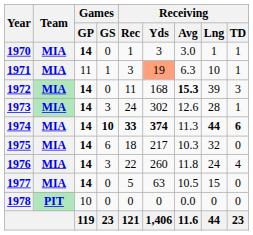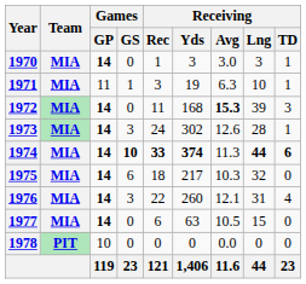1970 | Receiving / Lng: 1 -> 3
1971 | Receiving / Yds: lightsalmon background -> no background
1976 | Receiving / Avg: 11.8 -> 12.1
1976 | Receiving / Lng: 24 -> 31
1977 | Receiving / Rec: 5 -> 6
